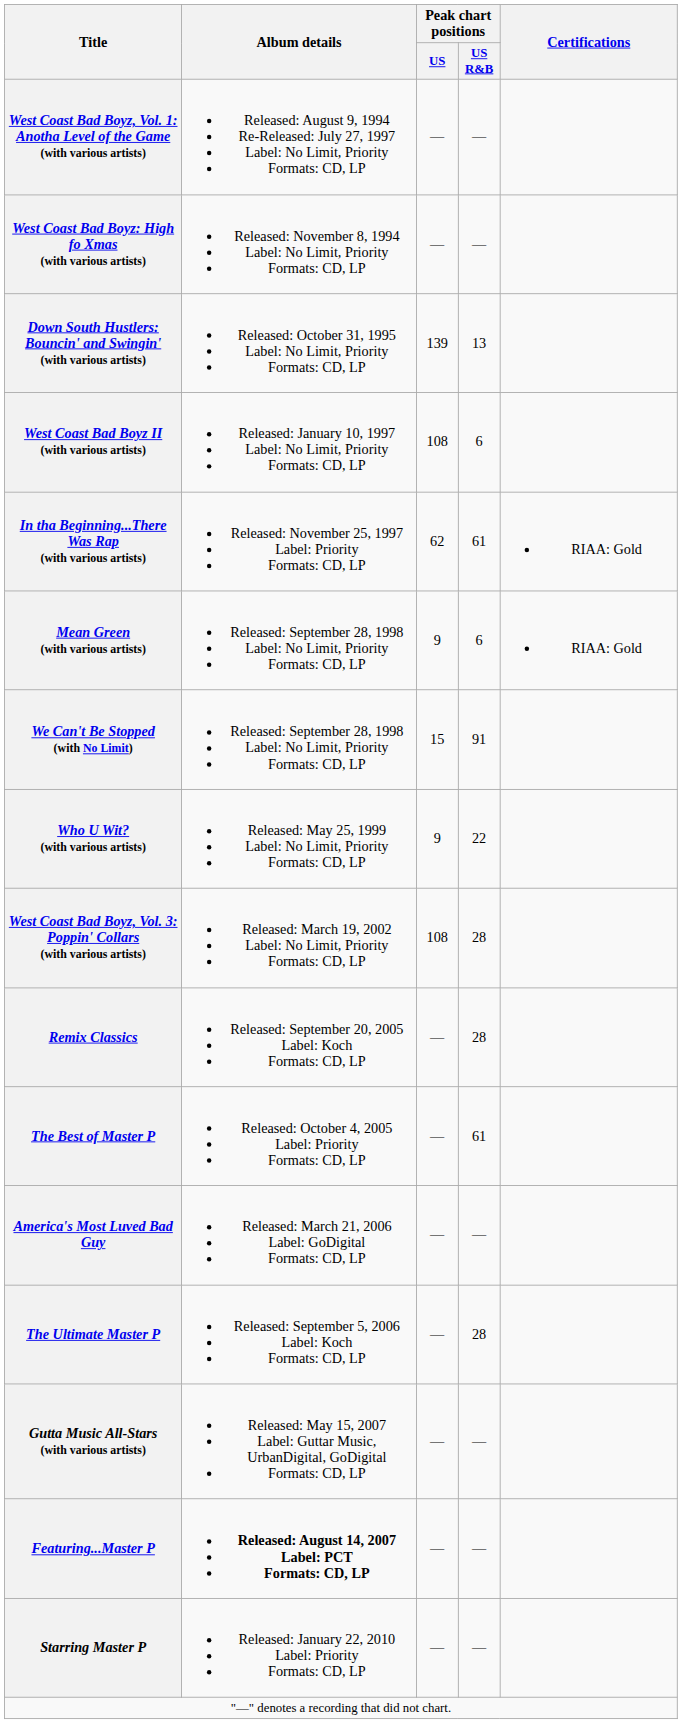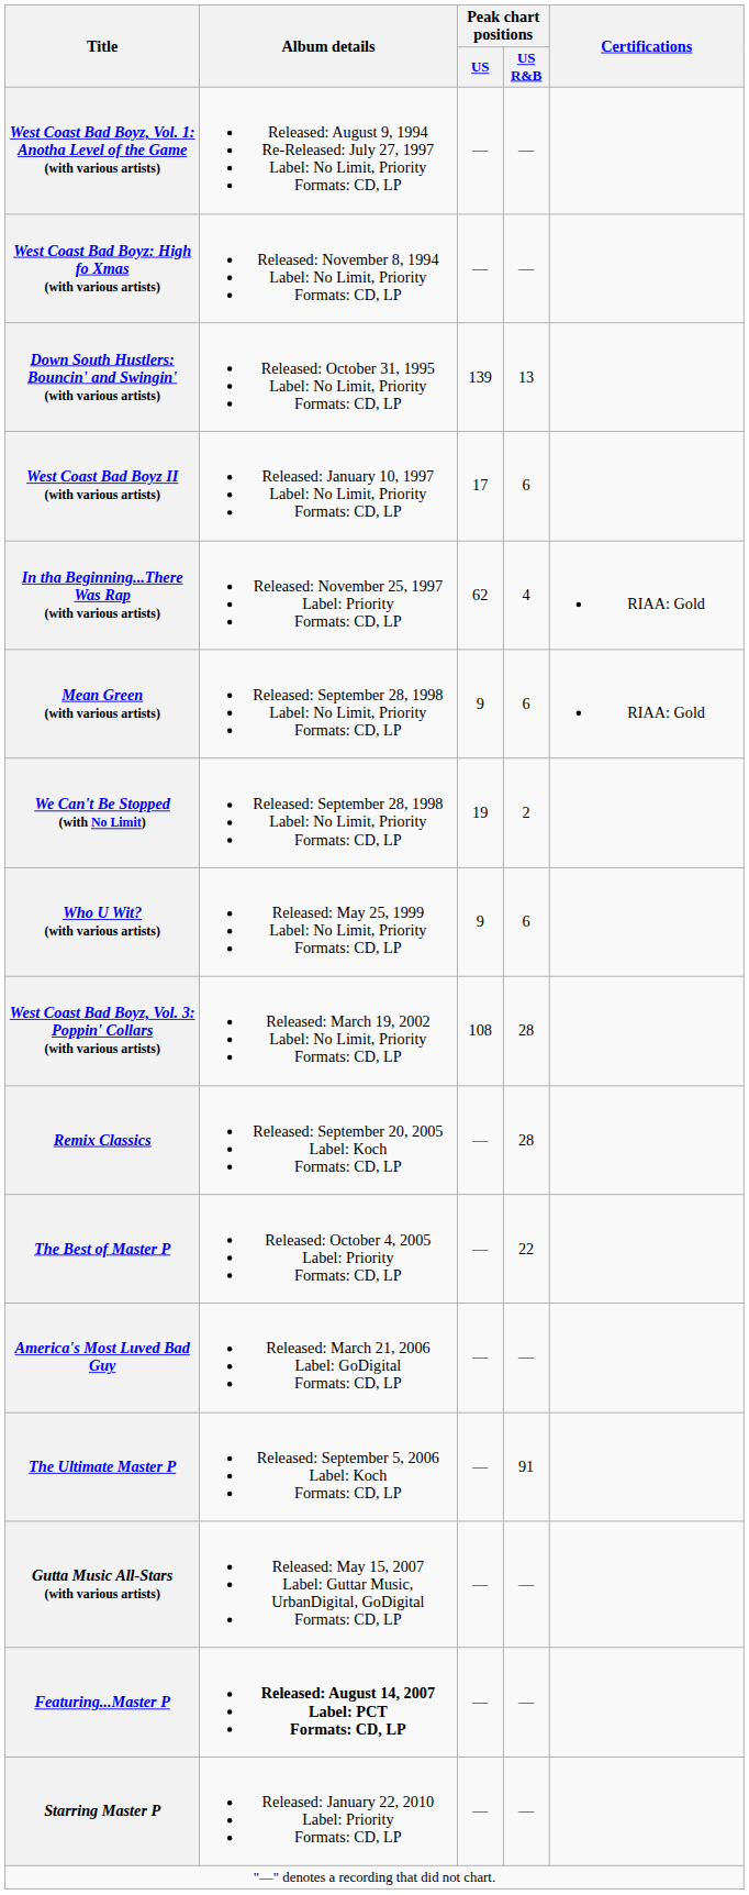West Coast Bad Boyz II (with various artists) | Peak chart positions / US: 108 -> 17
In tha Beginning...There Was Rap (with various artists) | Peak chart positions / US R&B: 61 -> 4
We Can't Be Stopped (with No Limit) | Peak chart positions / US: 15 -> 19
We Can't Be Stopped (with No Limit) | Peak chart positions / US R&B: 91 -> 2
Who U Wit? (with various artists) | Peak chart positions / US R&B: 22 -> 6
The Best of Master P | Peak chart positions / US R&B: 61 -> 22
The Ultimate Master P | Peak chart positions / US R&B: 28 -> 91
